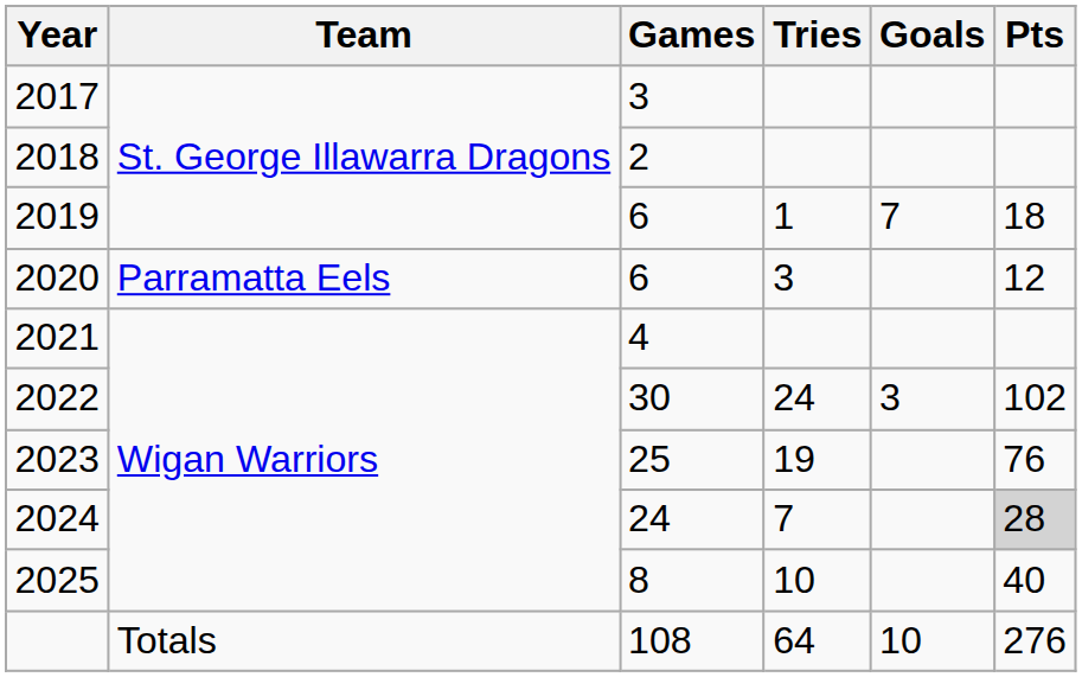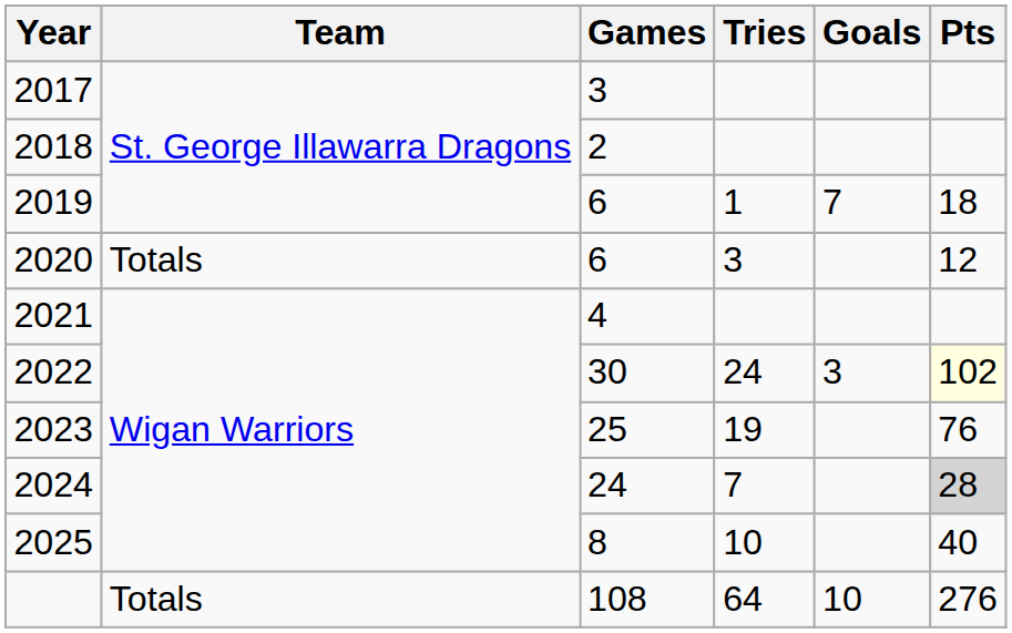2020 | Team: Parramatta Eels -> Totals
2022 | Pts: no background -> lightyellow background
